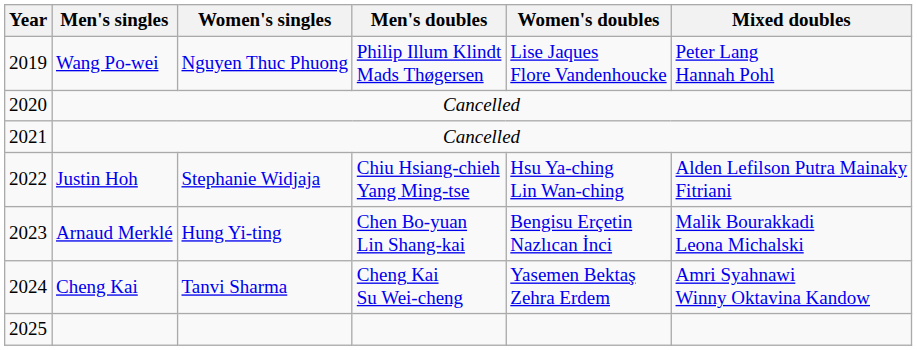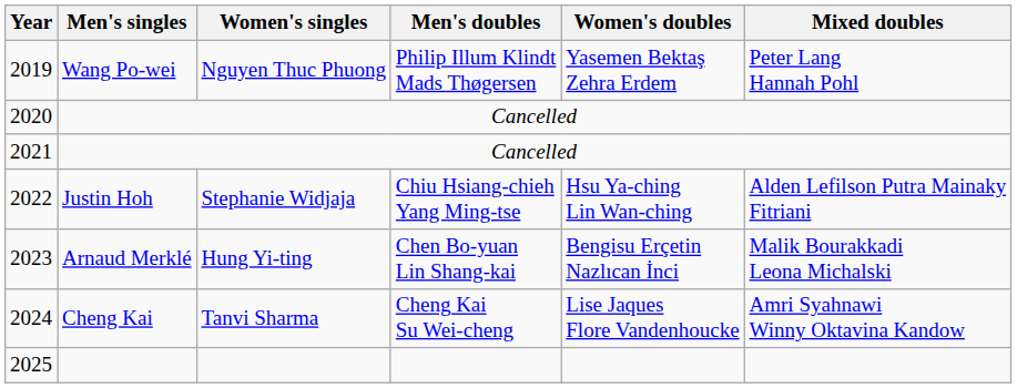2019 | Women's doubles: Lise Jaques Flore Vandenhoucke -> Yasemen Bektaş Zehra Erdem
2024 | Women's doubles: Yasemen Bektaş Zehra Erdem -> Lise Jaques Flore Vandenhoucke
